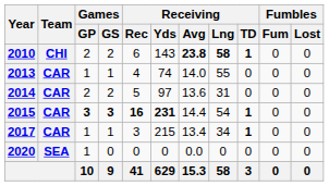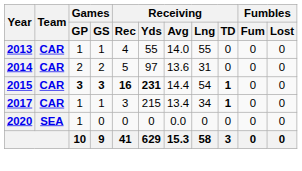- row: 2010 | CHI | 2 | 2 | 6 | 143 | 23.8 | 58 | 1 | 0 | 0
2013 | Receiving / Yds: 74 -> 55
